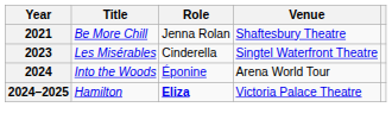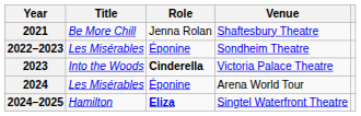+ row: 2022–2023 | Les Misérables | Éponine | Sondheim Theatre
2023 | Title: Les Misérables -> Into the Woods
2023 | Role: normal -> bold
2023 | Venue: Singtel Waterfront Theatre -> Victoria Palace Theatre
2024 | Title: Into the Woods -> Les Misérables
2024–2025 | Venue: Victoria Palace Theatre -> Singtel Waterfront Theatre
